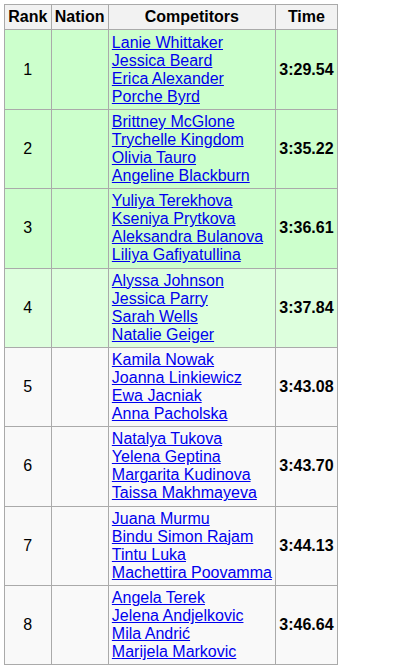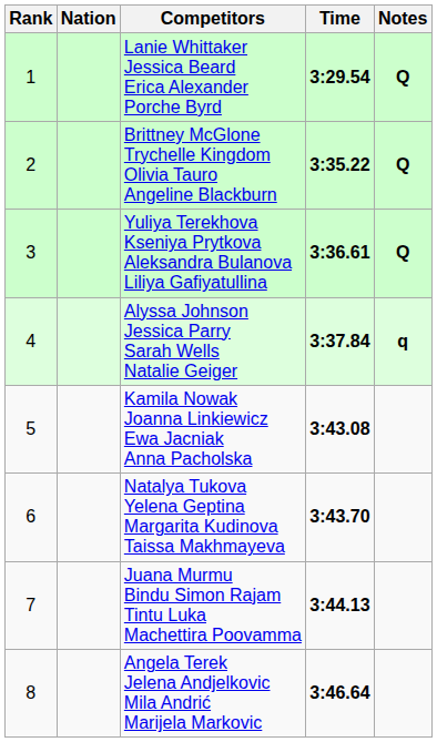+ column: Notes | Q | Q | Q | q
